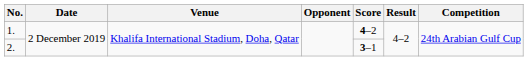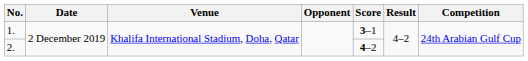1. | Score: 4–2 -> 3–1
2. | Score: 3–1 -> 4–2
